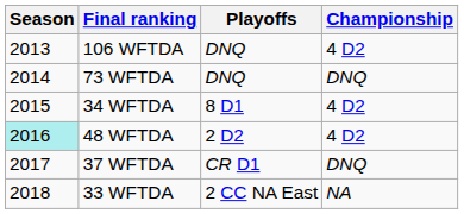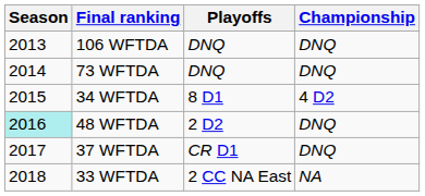106 WFTDA | Championship: 4 D2 -> DNQ
48 WFTDA | Championship: 4 D2 -> DNQ
